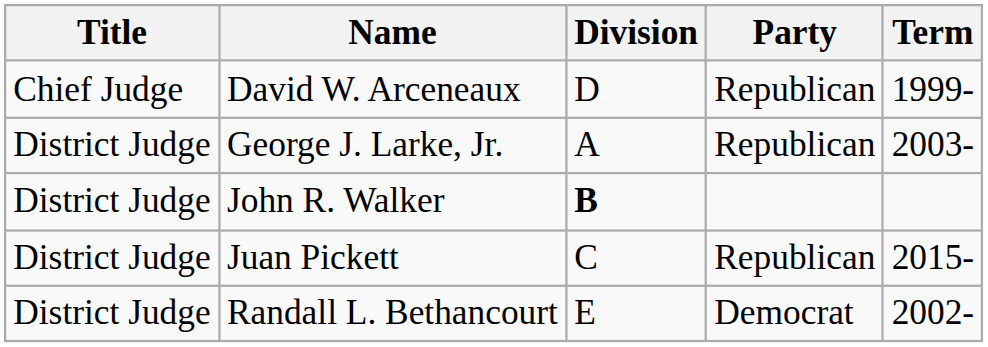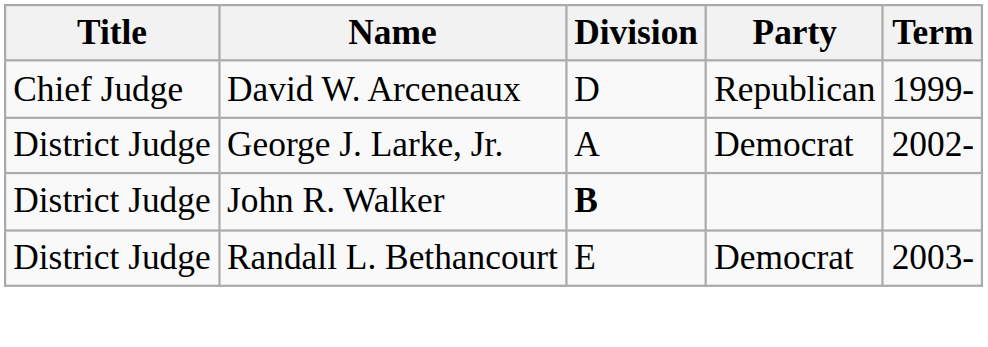George J. Larke, Jr. | Party: Republican -> Democrat
George J. Larke, Jr. | Term: 2003- -> 2002-
- row: District Judge | Juan Pickett | C | Republican | 2015-
Randall L. Bethancourt | Term: 2002- -> 2003-
